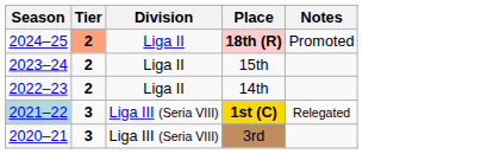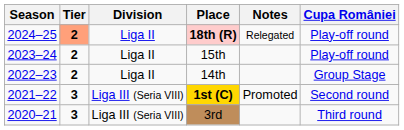+ column: Cupa României | Play-off round | Play-off round | Group Stage | Second round | Third round
18th (R) | Notes: Promoted -> Relegated
1st (C) | Season: lightblue background -> no background
1st (C) | Notes: Relegated -> Promoted
